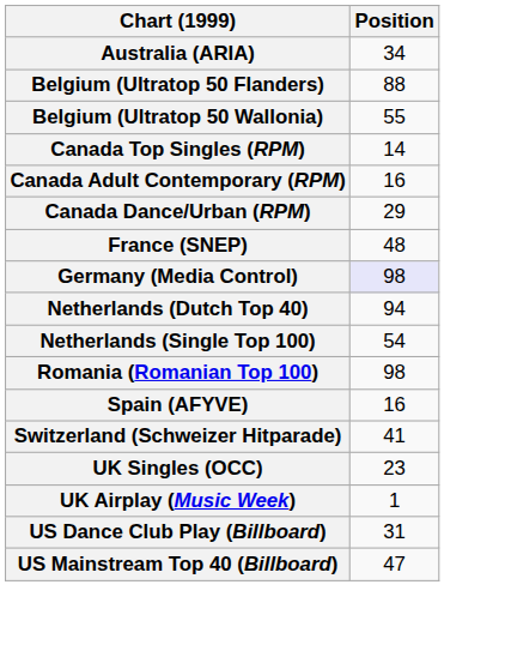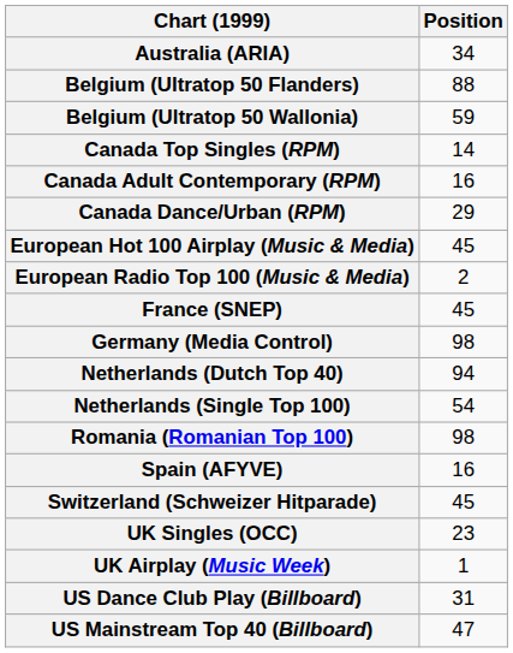Belgium (Ultratop 50 Wallonia) | Position: 55 -> 59
+ row: European Hot 100 Airplay (Music & Media) | 45
+ row: European Radio Top 100 (Music & Media) | 2
France (SNEP) | Position: 48 -> 45
Germany (Media Control) | Position: lavender background -> no background
Switzerland (Schweizer Hitparade) | Position: 41 -> 45
